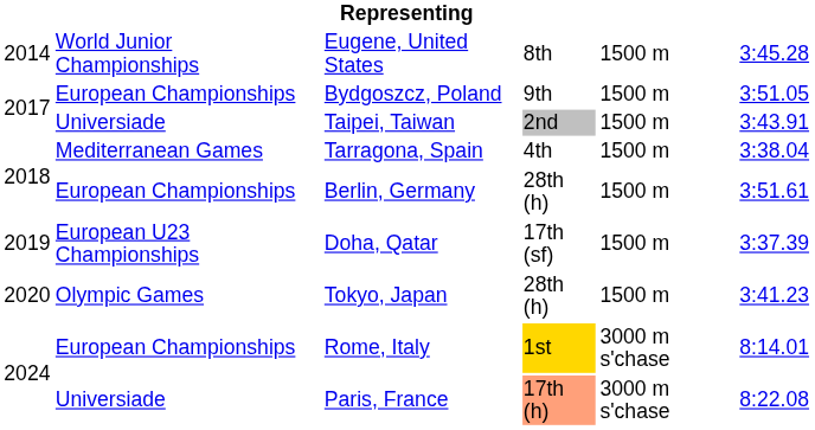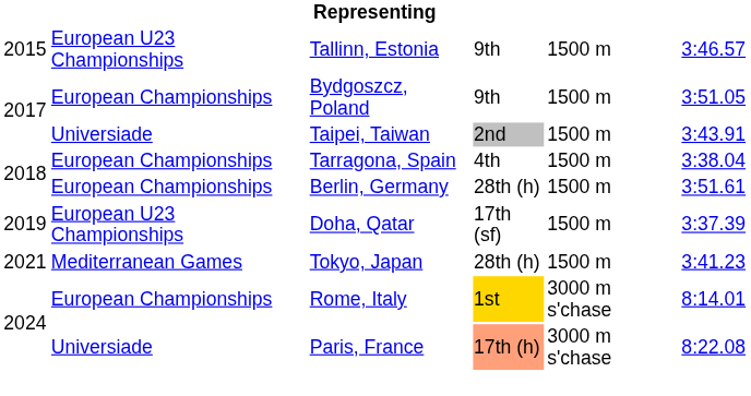- row: 2014 | World Junior Championships | Eugene, United States | 8th | 1500 m | 3:45.28
+ row: 2015 | European U23 Championships | Tallinn, Estonia | 9th | 1500 m | 3:46.57
Tarragona, Spain | column 2: Mediterranean Games -> European Championships
Tokyo, Japan | column 1: 2020 -> 2021
Tokyo, Japan | column 2: Olympic Games -> Mediterranean Games
